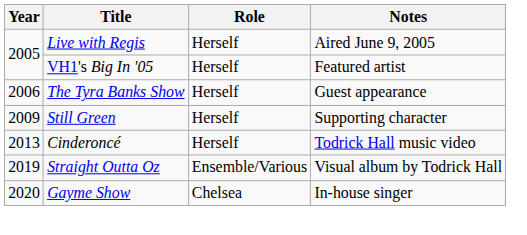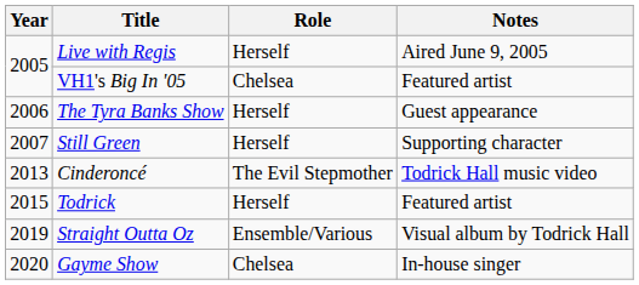VH1's Big In '05 | Role: Herself -> Chelsea
Still Green | Year: 2009 -> 2007
Cinderoncé | Role: Herself -> The Evil Stepmother
+ row: 2015 | Todrick | Herself | Featured artist
